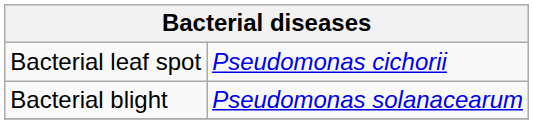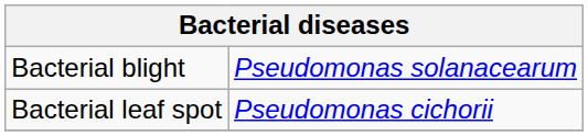rows swapped: Bacterial blight <-> Bacterial leaf spot
